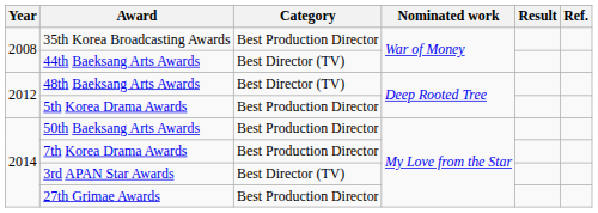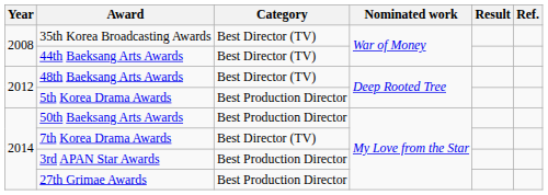35th Korea Broadcasting Awards | Category: Best Production Director -> Best Director (TV)
7th Korea Drama Awards | Category: Best Production Director -> Best Director (TV)
3rd APAN Star Awards | Category: Best Director (TV) -> Best Production Director
